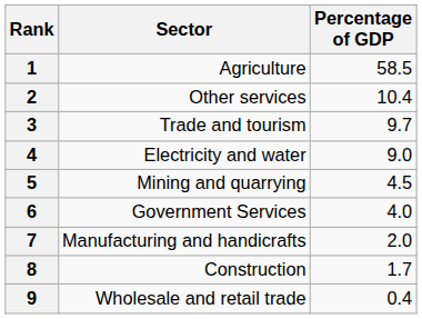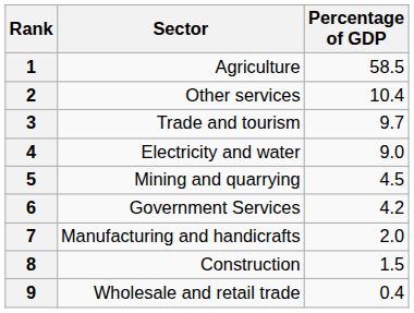6 | Percentage of GDP: 4.0 -> 4.2
8 | Percentage of GDP: 1.7 -> 1.5
